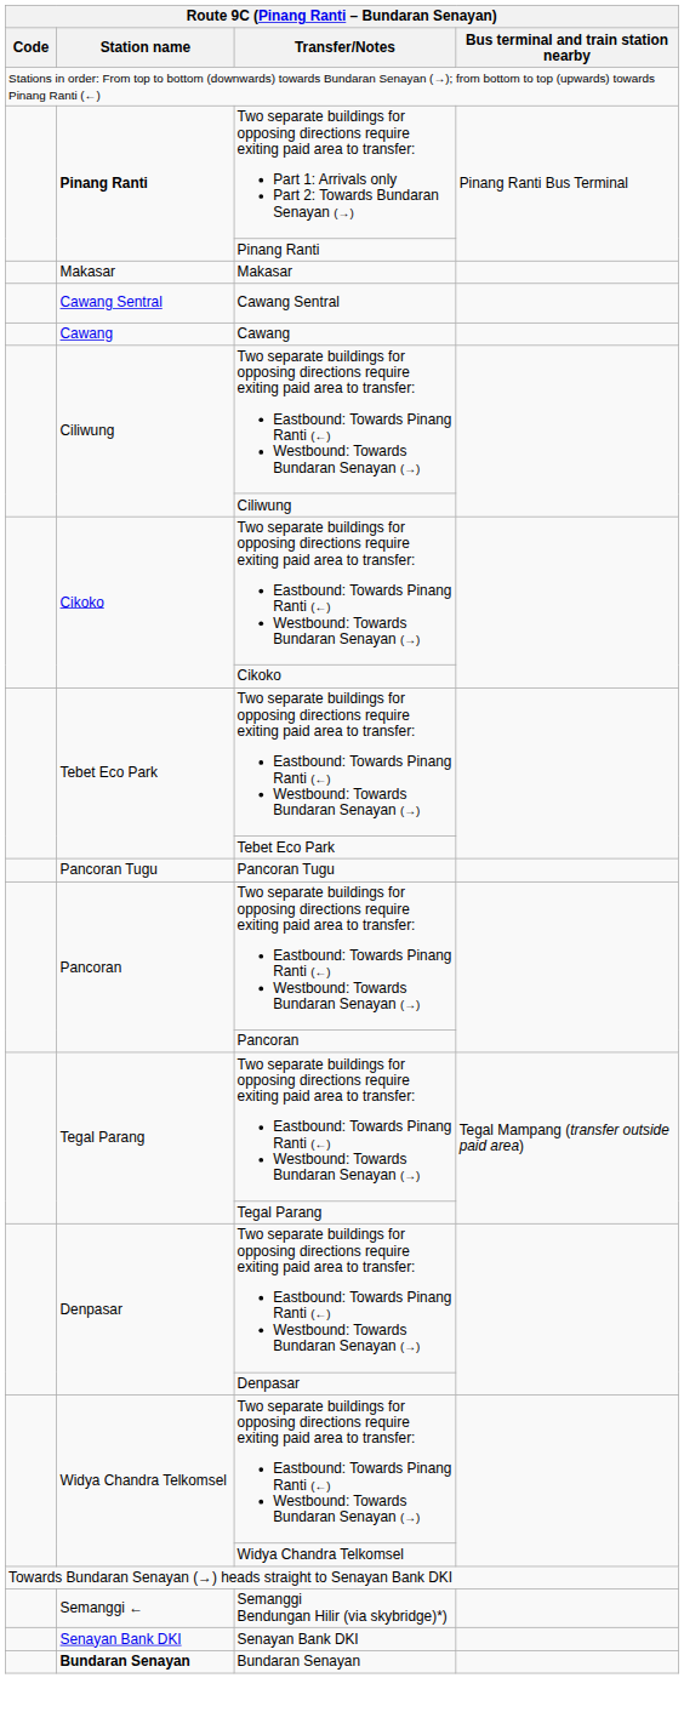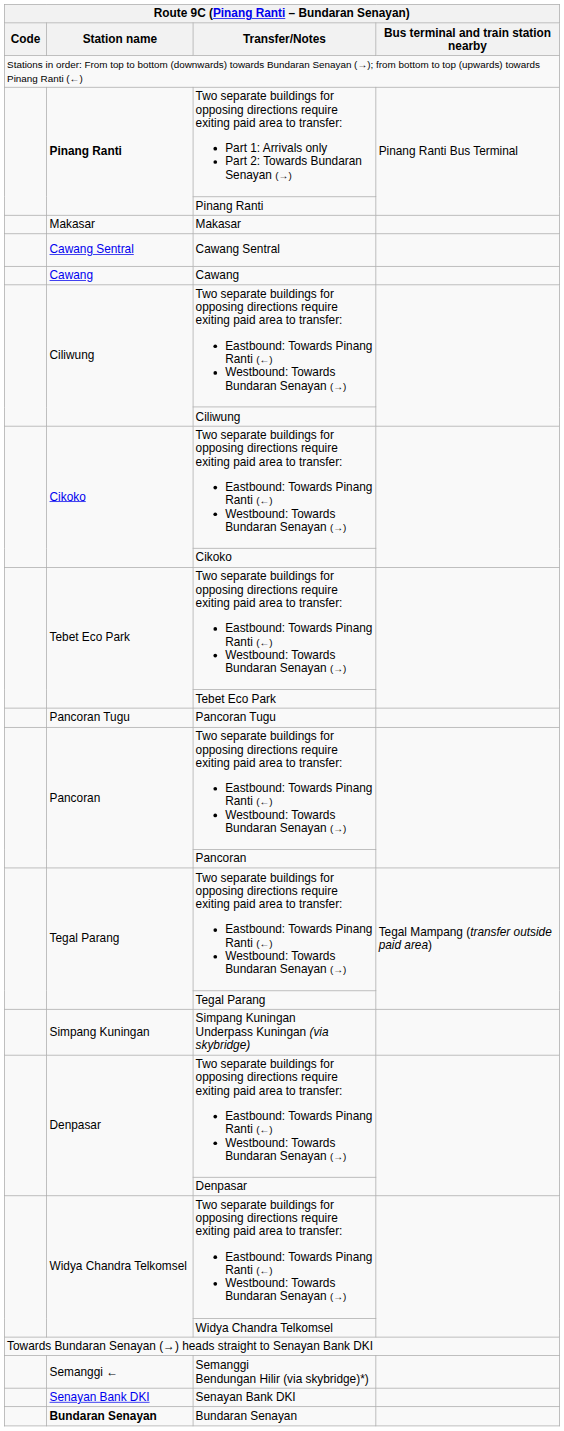+ row: Simpang Kuningan | Simpang Kuningan Underpass Kuningan (via skybridge)
